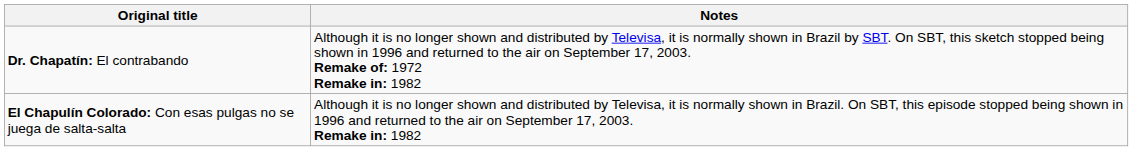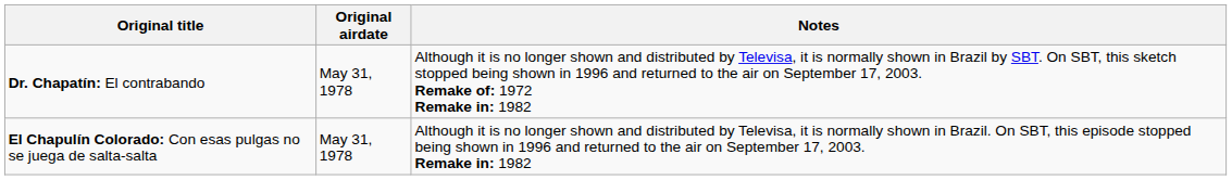+ column: Original airdate | May 31, 1978 | May 31, 1978
